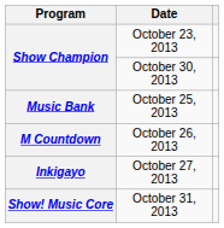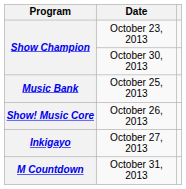October 26, 2013 | Program: M Countdown -> Show! Music Core
October 31, 2013 | Program: Show! Music Core -> M Countdown
